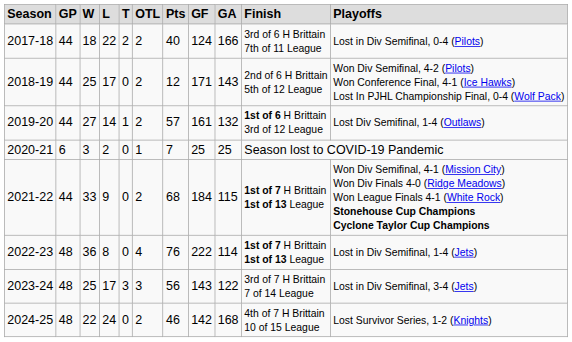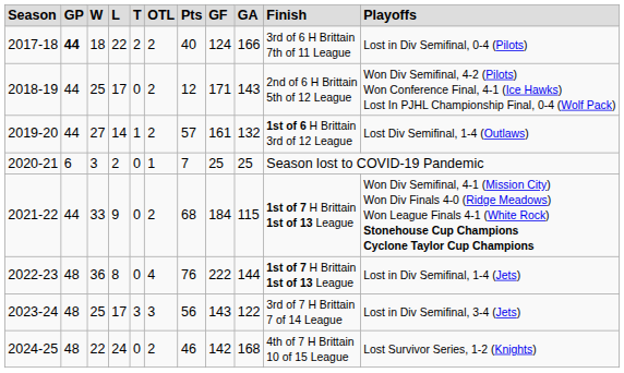2017-18 | column 2: normal -> bold
2022-23 | column 9: 114 -> 144
